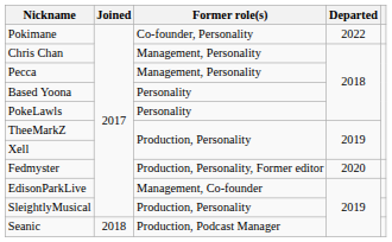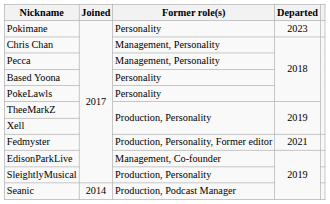Pokimane | Former role(s): Co-founder, Personality -> Personality
Pokimane | Departed: 2022 -> 2023
Fedmyster | Departed: 2020 -> 2021
Seanic | Joined: 2018 -> 2014
